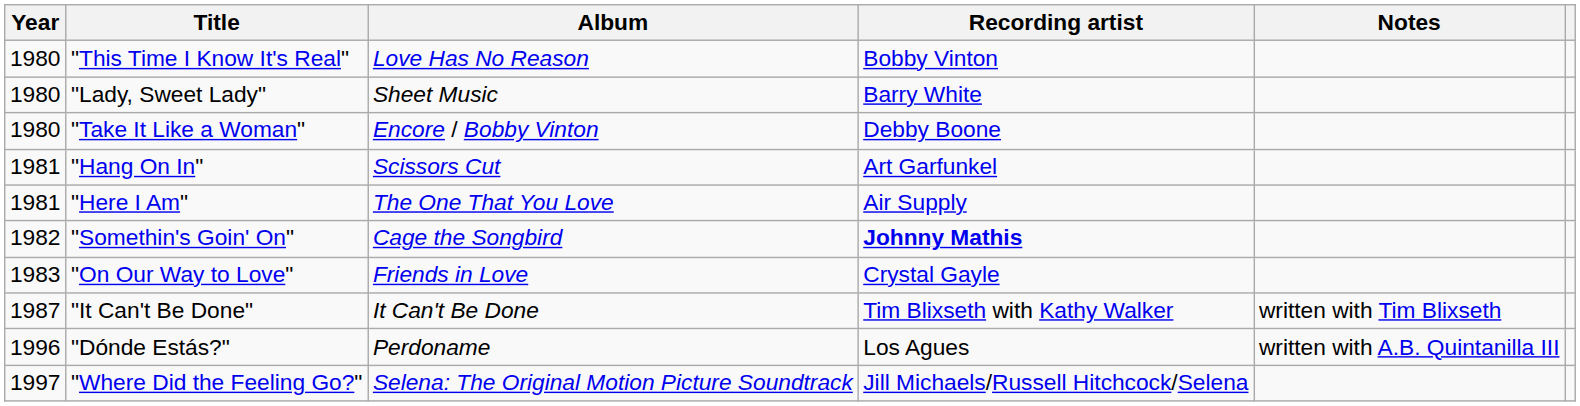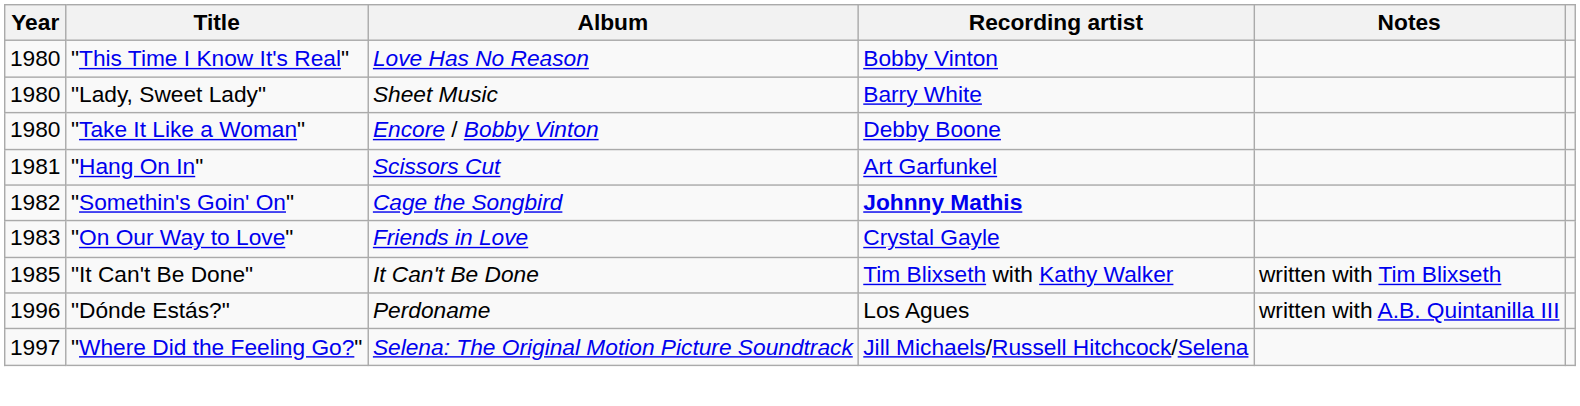- row: 1981 | "Here I Am" | The One That You Love | Air Supply
"It Can't Be Done" | Year: 1987 -> 1985
